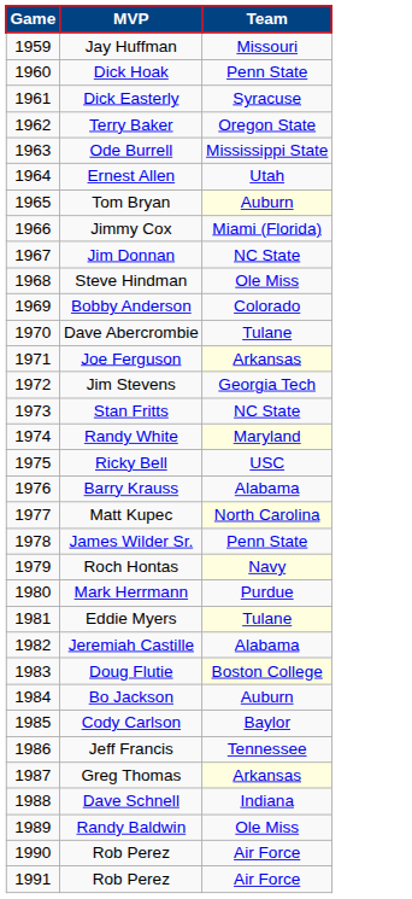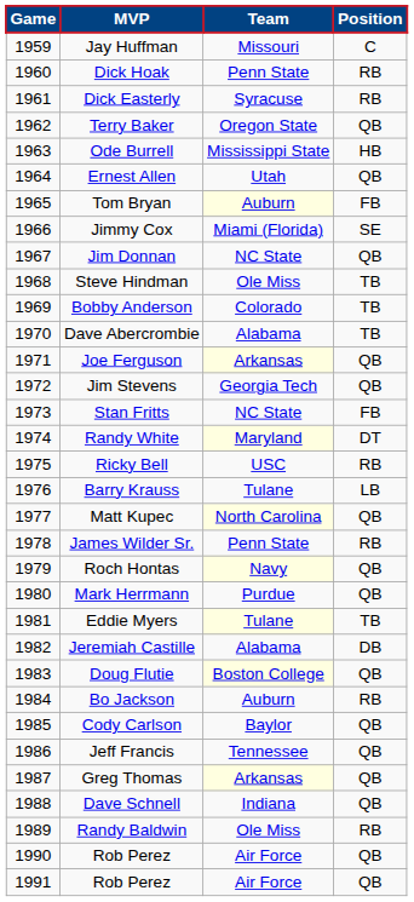+ column: Position | C | RB | RB | QB | HB | QB | FB | SE | QB | TB | TB | TB | QB | QB | FB | DT | RB | LB | QB | RB | QB | QB | TB | DB | QB | RB | QB | QB | QB | QB | RB | QB | QB
Dave Abercrombie | Team: Tulane -> Alabama
Barry Krauss | Team: Alabama -> Tulane
